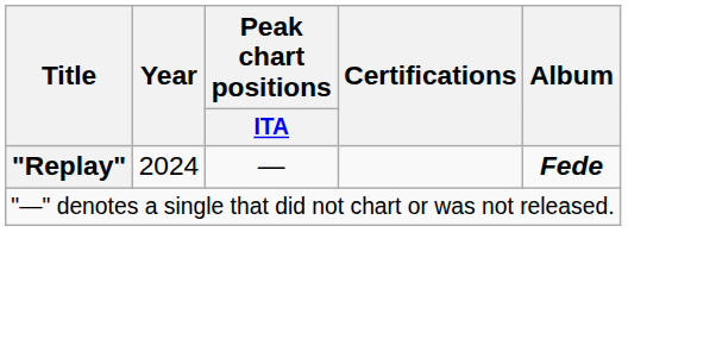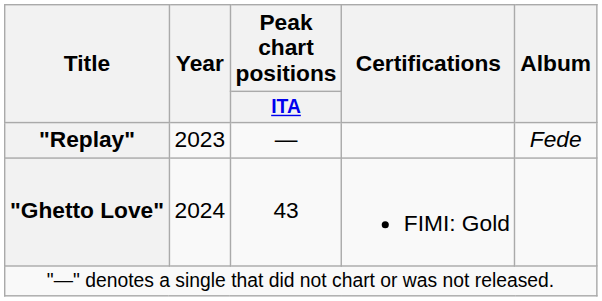"Replay" | Year: 2024 -> 2023
"Replay" | Album: bold -> normal
+ row: "Ghetto Love" | 2024 | 43 | FIMI: Gold
